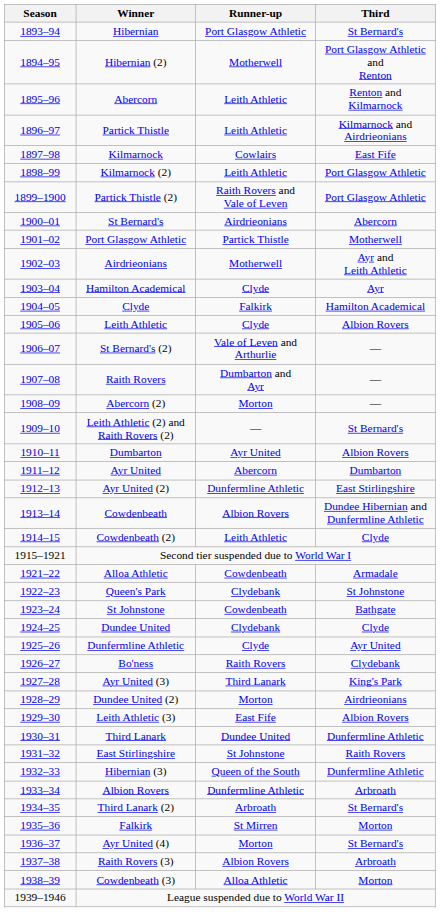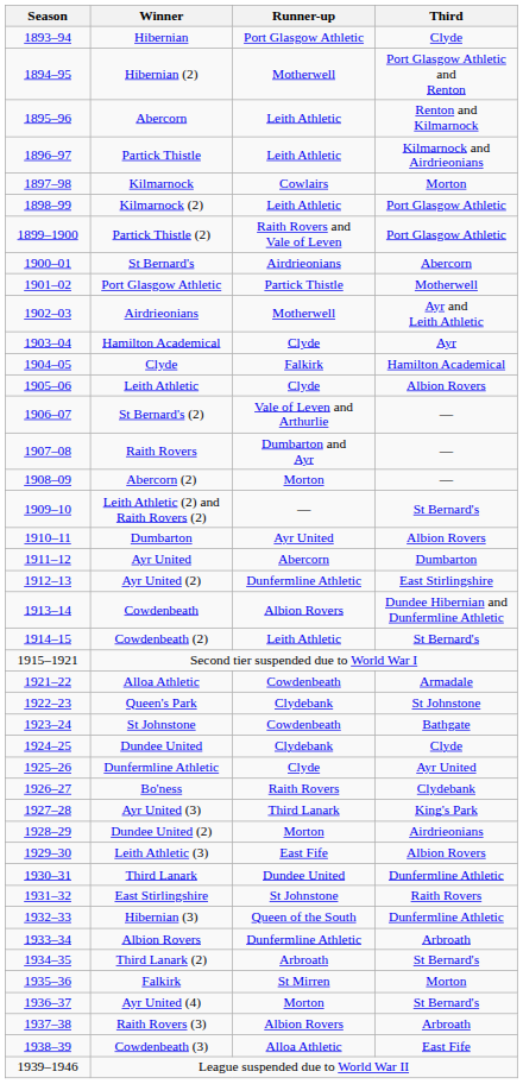Hibernian | Third: St Bernard's -> Clyde
Kilmarnock | Third: East Fife -> Morton
Cowdenbeath (2) | Third: Clyde -> St Bernard's
Cowdenbeath (3) | Third: Morton -> East Fife
